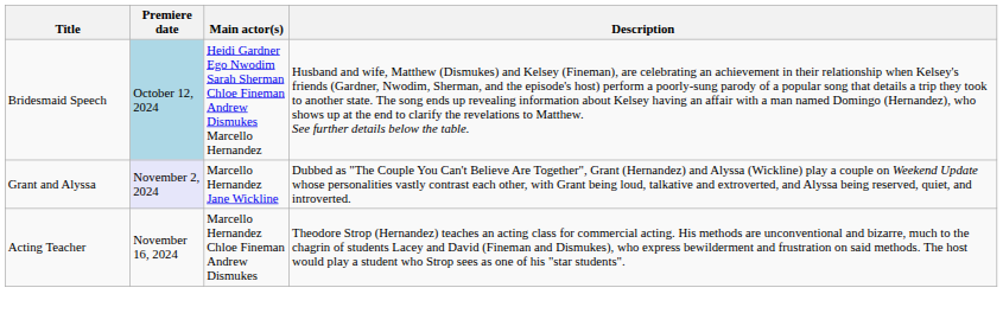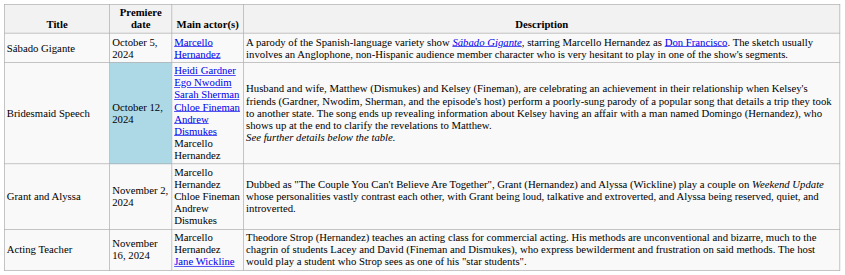+ row: Sábado Gigante | October 5, 2024 | Marcello Hernandez | A parody of the Spanish-language variety show Sábado Gigante, starring Marcello Hernandez as Don Francisco. The sketch usually involves an Anglophone, non-Hispanic audience member character who is very hesitant to play in one of the show's segments.
Grant and Alyssa | Premiere date: lavender background -> no background
Grant and Alyssa | Main actor(s): Marcello Hernandez Jane Wickline -> Marcello Hernandez Chloe Fineman Andrew Dismukes
Acting Teacher | Main actor(s): Marcello Hernandez Chloe Fineman Andrew Dismukes -> Marcello Hernandez Jane Wickline
